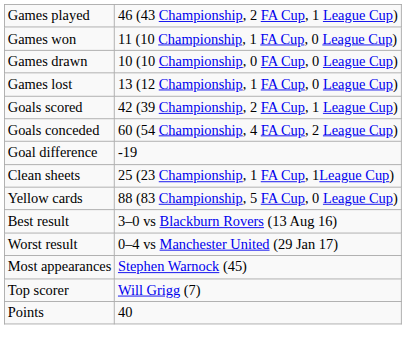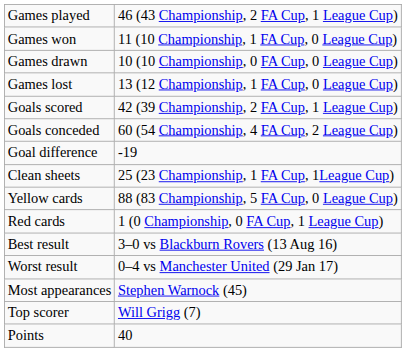+ row: Red cards | 1 (0 Championship, 0 FA Cup, 1 League Cup)
